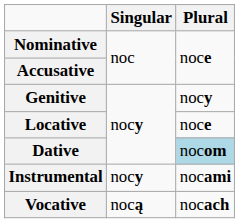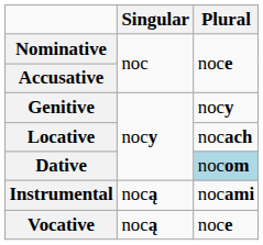Locative | Plural: noce -> nocach
Instrumental | Singular: nocy -> nocą
Vocative | Plural: nocach -> noce
